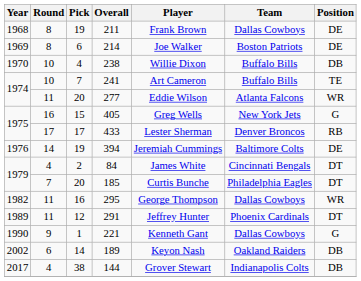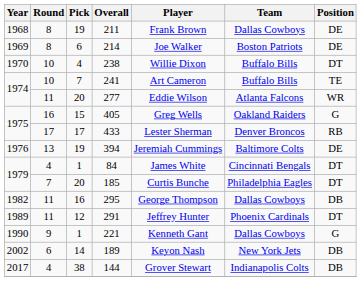238 | Position: DB -> DT
405 | Team: New York Jets -> Oakland Raiders
394 | Round: 14 -> 13
84 | Pick: 2 -> 1
295 | Position: WR -> DB
189 | Team: Oakland Raiders -> New York Jets
